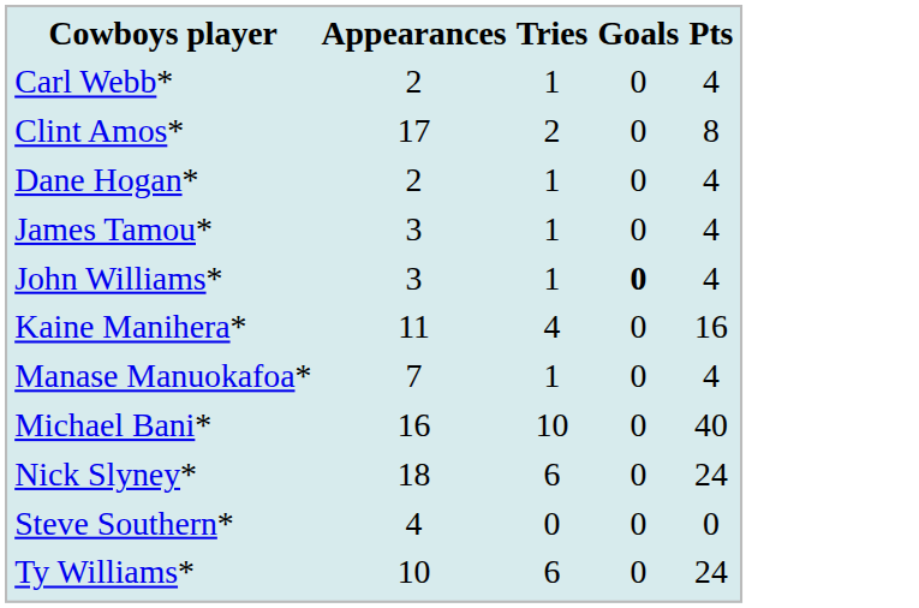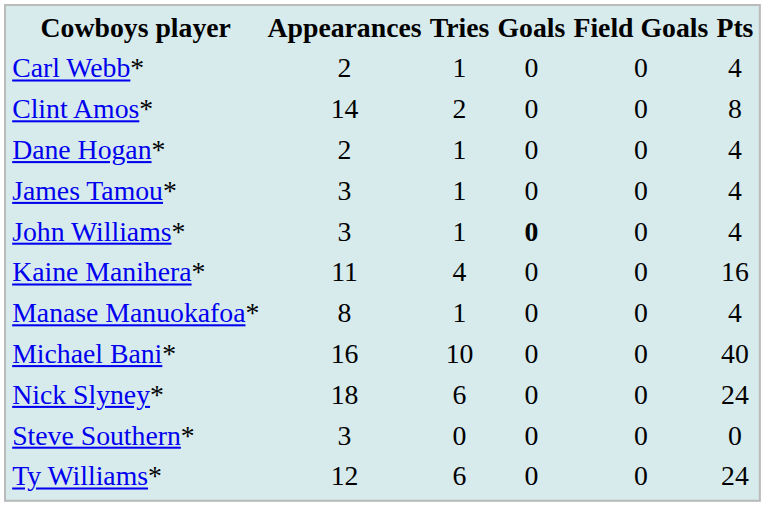+ column: Field Goals | 0 | 0 | 0 | 0 | 0 | 0 | 0 | 0 | 0 | 0 | 0
Clint Amos* | Appearances: 17 -> 14
Manase Manuokafoa* | Appearances: 7 -> 8
Steve Southern* | Appearances: 4 -> 3
Ty Williams* | Appearances: 10 -> 12
